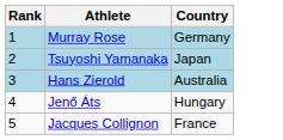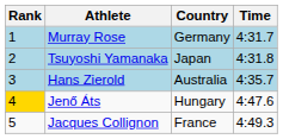+ column: Time | 4:31.7 | 4:31.8 | 4:35.7 | 4:47.6 | 4:49.3
Jenő Áts | Rank: no background -> gold background
